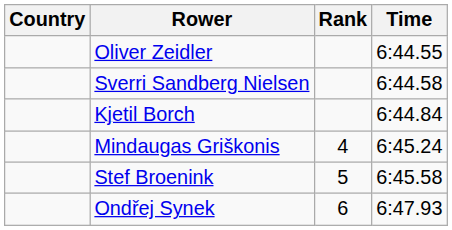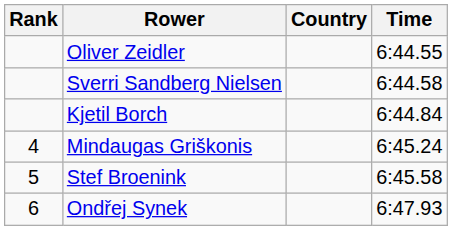columns swapped: Rank <-> Country
